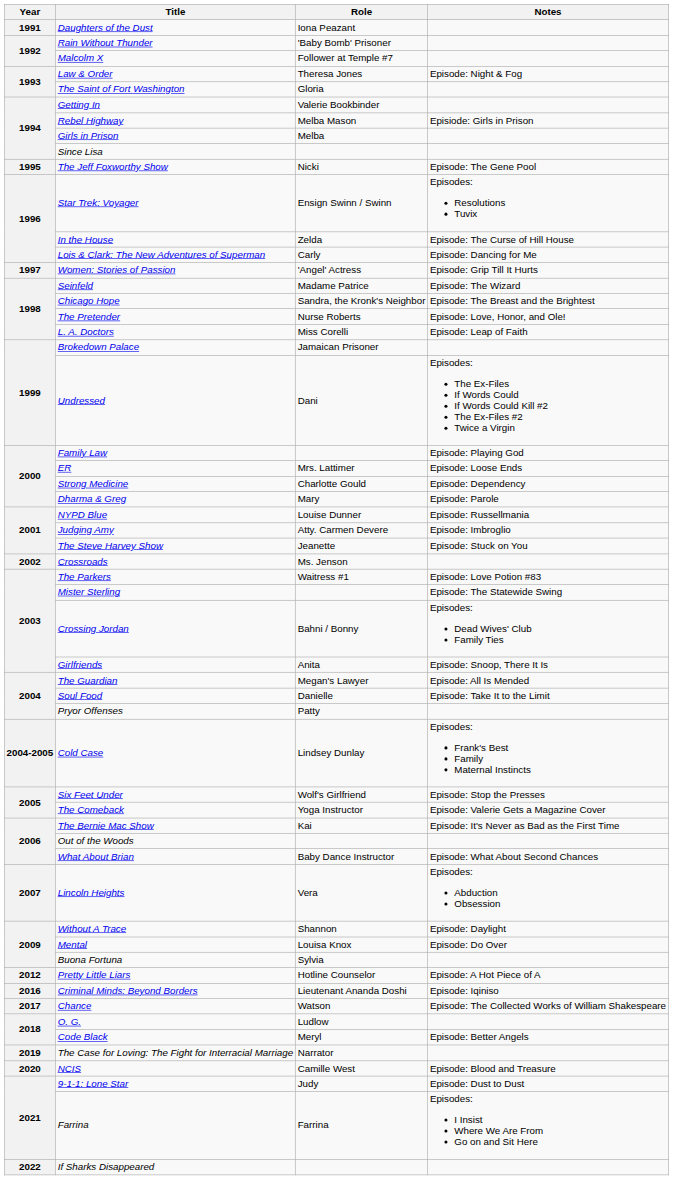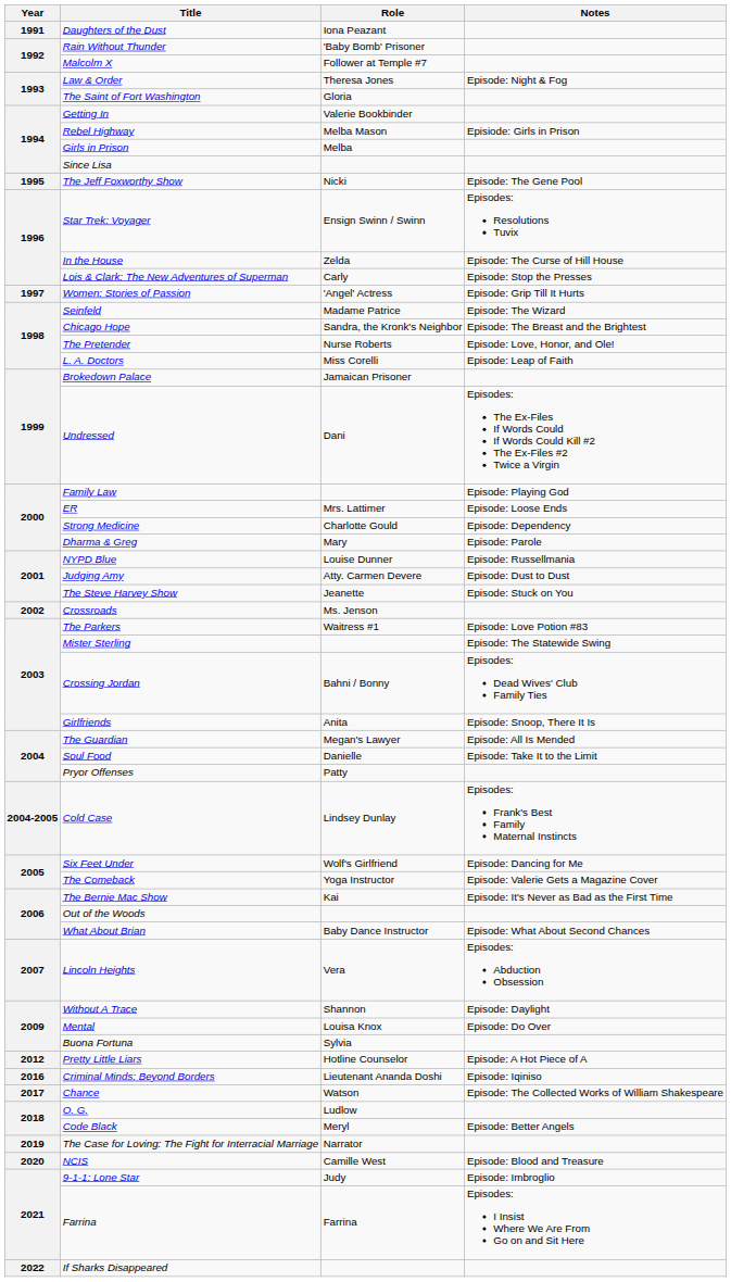Lois & Clark: The New Adventures of Superman | Notes: Episode: Dancing for Me -> Episode: Stop the Presses
Judging Amy | Notes: Episode: Imbroglio -> Episode: Dust to Dust
Six Feet Under | Notes: Episode: Stop the Presses -> Episode: Dancing for Me
9-1-1: Lone Star | Notes: Episode: Dust to Dust -> Episode: Imbroglio
